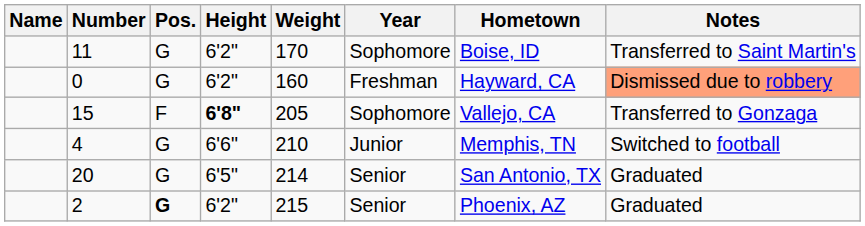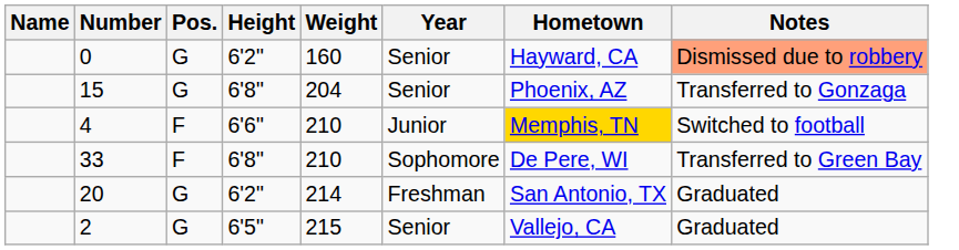- row: 11 | G | 6'2" | 170 | Sophomore | Boise, ID | Transferred to Saint Martin's
0 | Year: Freshman -> Senior
15 | Pos.: F -> G
15 | Height: bold -> normal
15 | Weight: 205 -> 204
15 | Year: Sophomore -> Senior
15 | Hometown: Vallejo, CA -> Phoenix, AZ
4 | Pos.: G -> F
4 | Hometown: no background -> gold background
+ row: 33 | F | 6'8" | 210 | Sophomore | De Pere, WI | Transferred to Green Bay
20 | Height: 6'5" -> 6'2"
20 | Year: Senior -> Freshman
2 | Pos.: bold -> normal
2 | Height: 6'2" -> 6'5"
2 | Hometown: Phoenix, AZ -> Vallejo, CA
